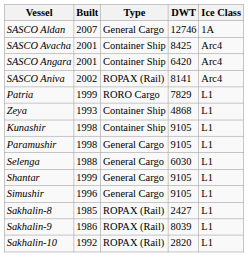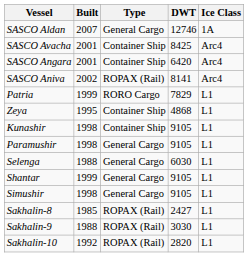Zeya | Built: 1993 -> 1995
Simushir | Built: 1996 -> 1998
Sakhalin-9 | Built: 1986 -> 1988
Sakhalin-9 | DWT: 8039 -> 3030
